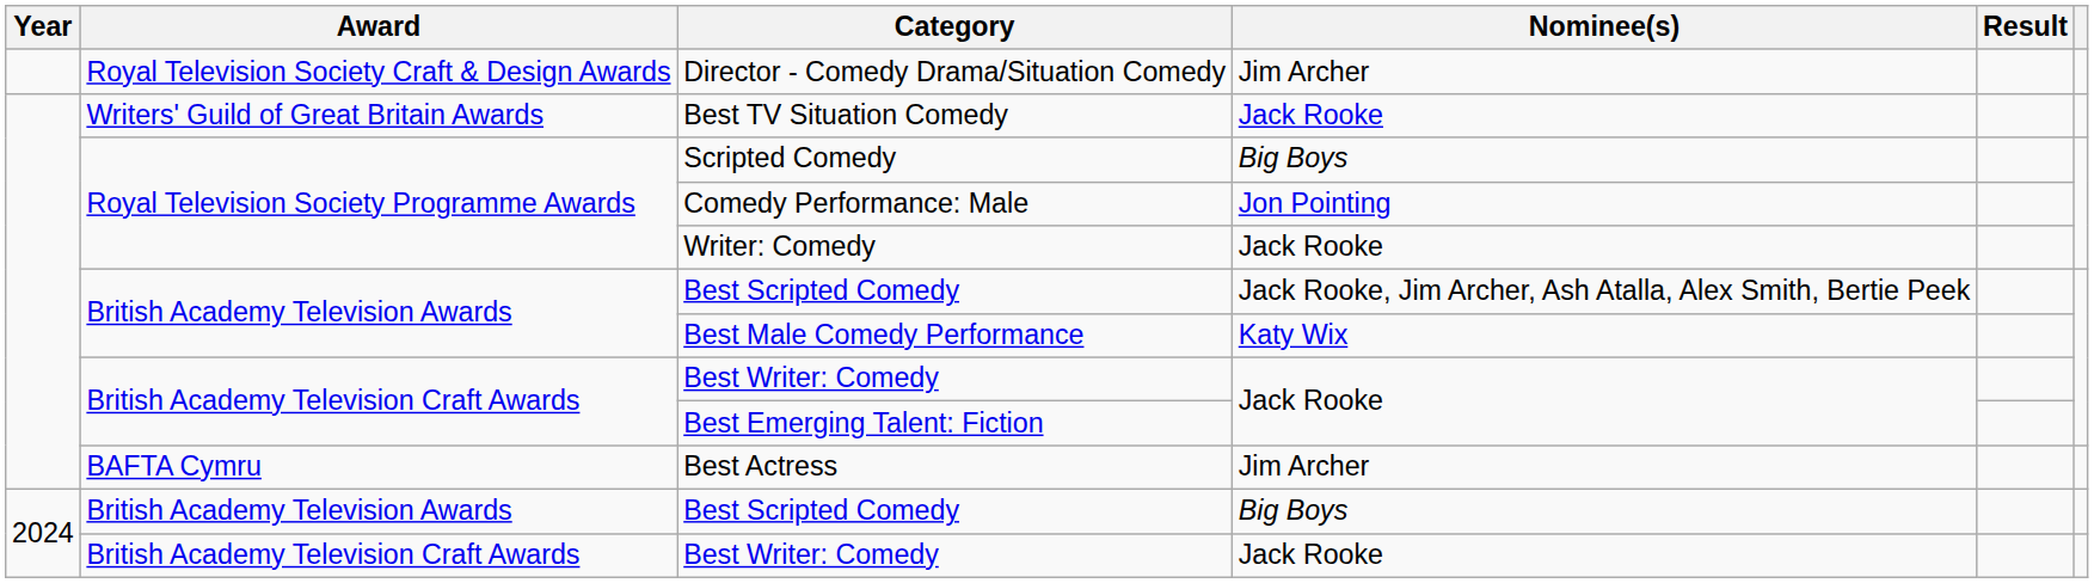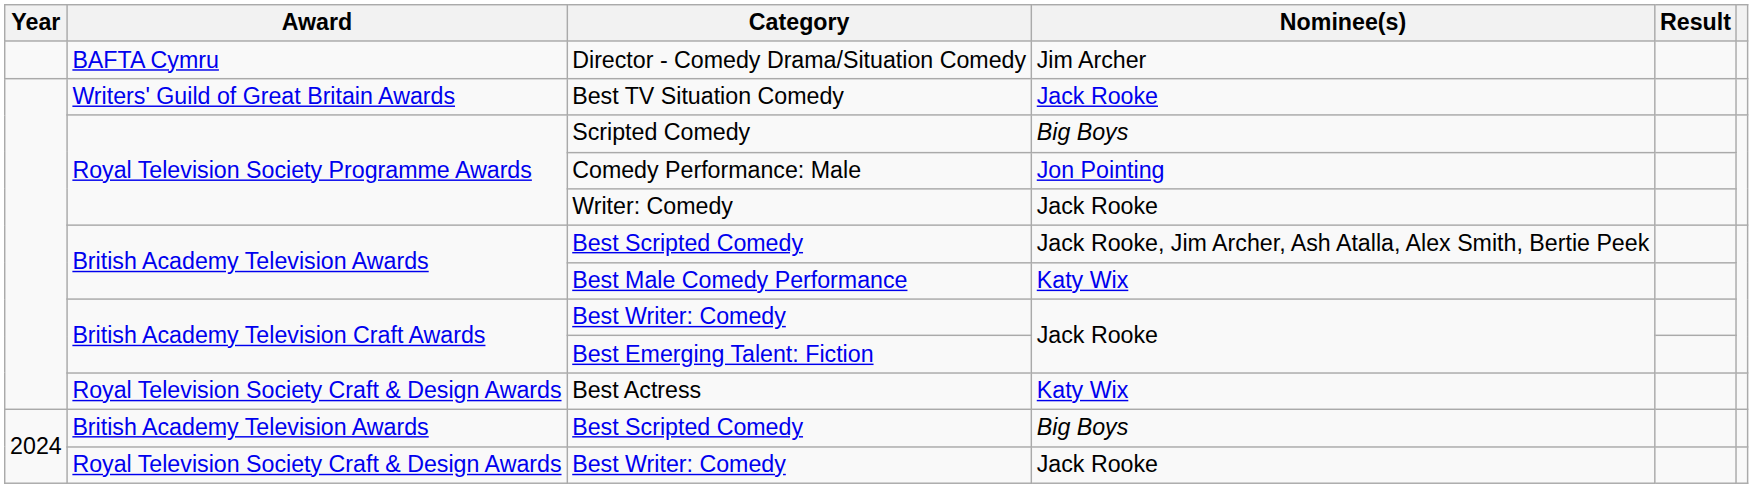Director - Comedy Drama/Situation Comedy | Award: Royal Television Society Craft & Design Awards -> BAFTA Cymru
Best Actress | Award: BAFTA Cymru -> Royal Television Society Craft & Design Awards
Best Actress | Nominee(s): Jim Archer -> Katy Wix
2024 / Best Writer: Comedy | Award: British Academy Television Craft Awards -> Royal Television Society Craft & Design Awards
